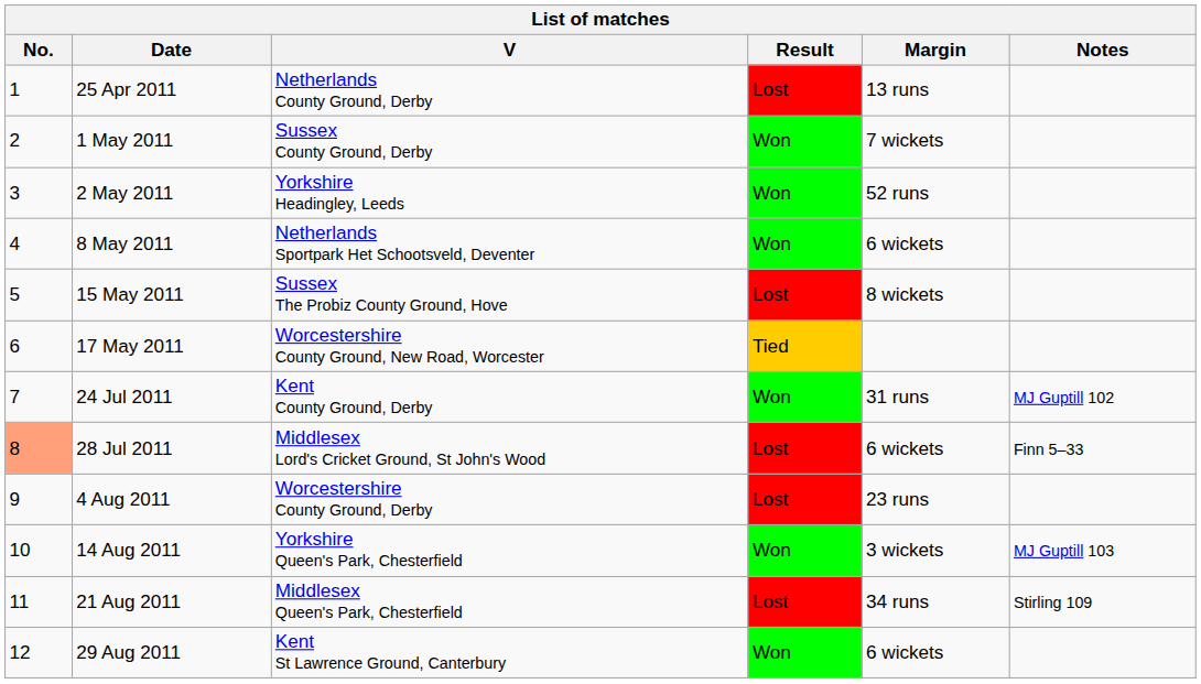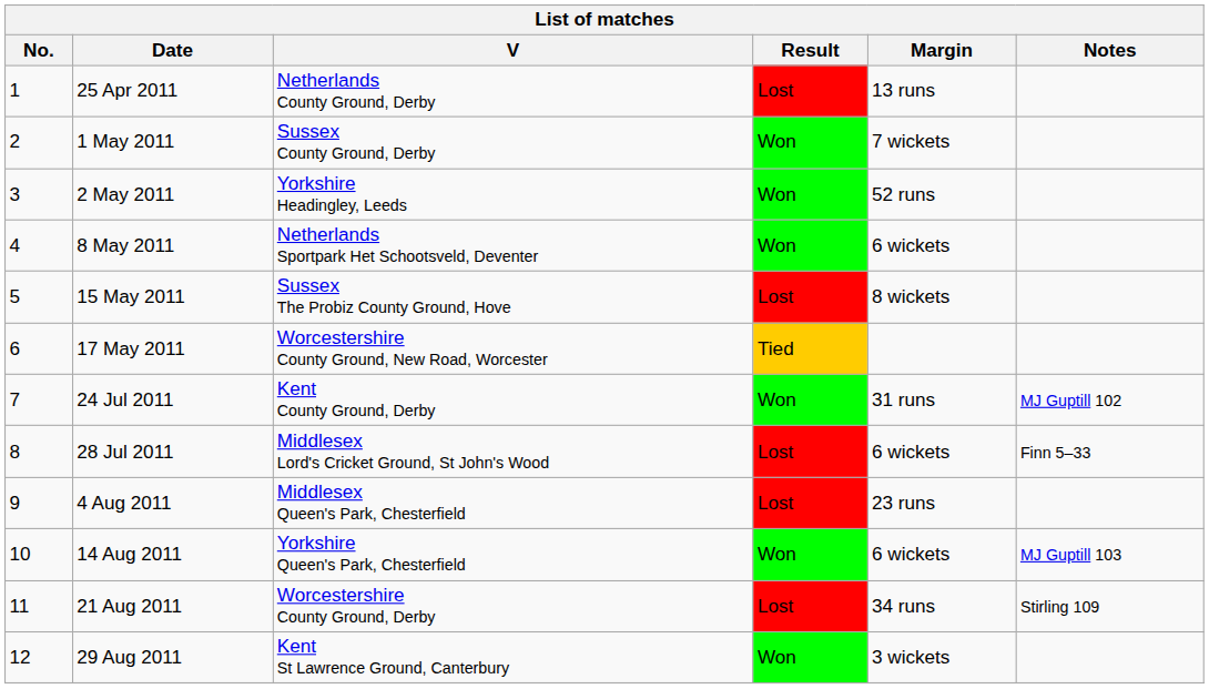28 Jul 2011 | No.: lightsalmon background -> no background
4 Aug 2011 | V: Worcestershire County Ground, Derby -> Middlesex Queen's Park, Chesterfield
14 Aug 2011 | Margin: 3 wickets -> 6 wickets
21 Aug 2011 | V: Middlesex Queen's Park, Chesterfield -> Worcestershire County Ground, Derby
29 Aug 2011 | Margin: 6 wickets -> 3 wickets
